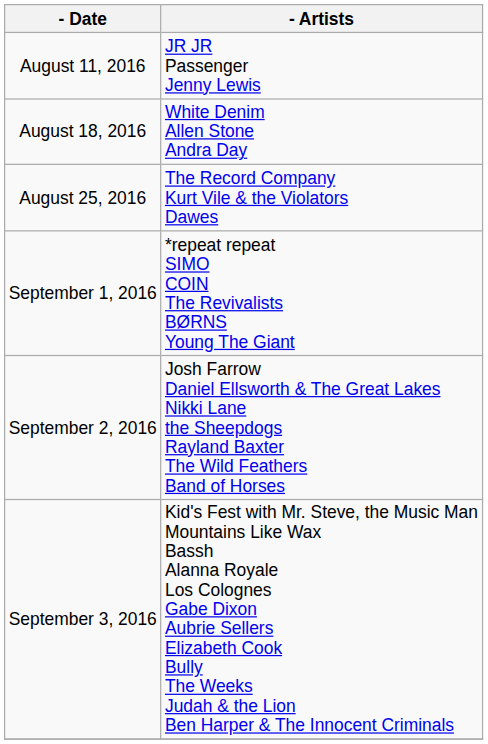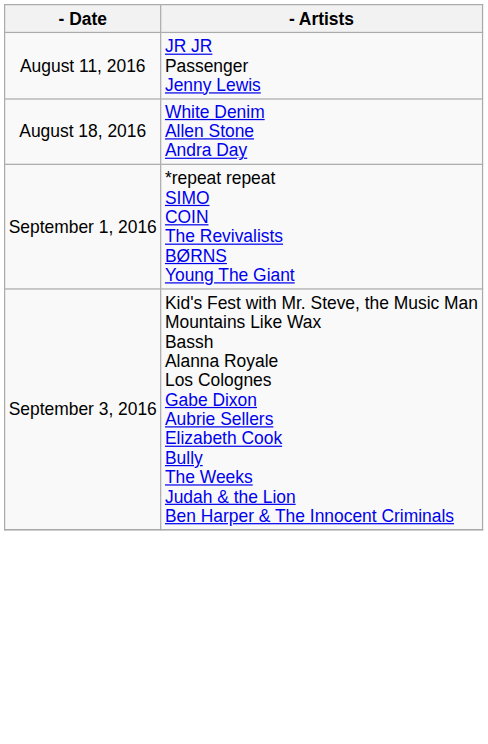- row: August 25, 2016 | The Record Company Kurt Vile & the Violators Dawes
- row: September 2, 2016 | Josh Farrow Daniel Ellsworth & The Great Lakes Nikki Lane the Sheepdogs Rayland Baxter The Wild Feathers Band of Horses
